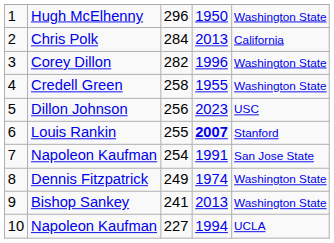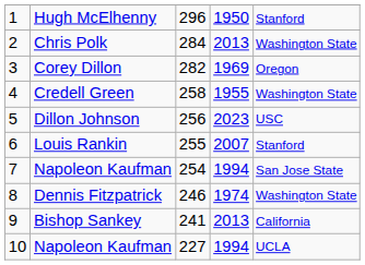Hugh McElhenny | column 5: Washington State -> Stanford
Chris Polk | column 5: California -> Washington State
Corey Dillon | column 4: 1996 -> 1969
Corey Dillon | column 5: Washington State -> Oregon
Louis Rankin | column 4: bold -> normal
7 / Napoleon Kaufman | column 4: 1991 -> 1994
Dennis Fitzpatrick | column 3: 249 -> 246
Bishop Sankey | column 5: Washington State -> California
